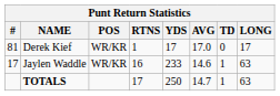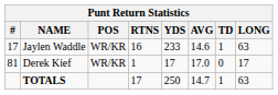rows swapped: Jaylen Waddle <-> Derek Kief
